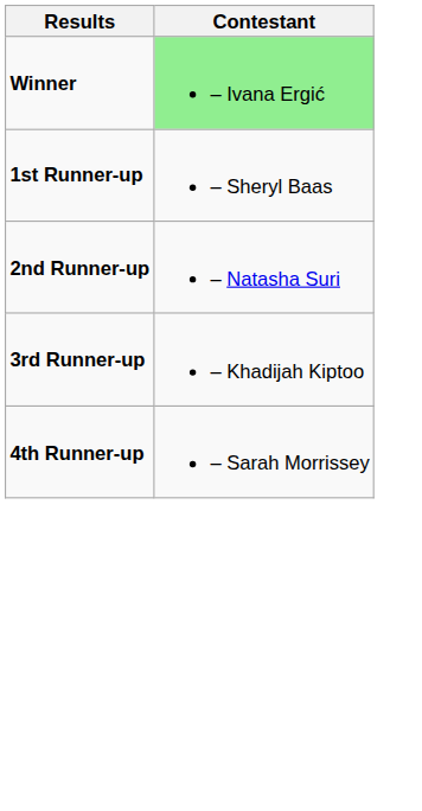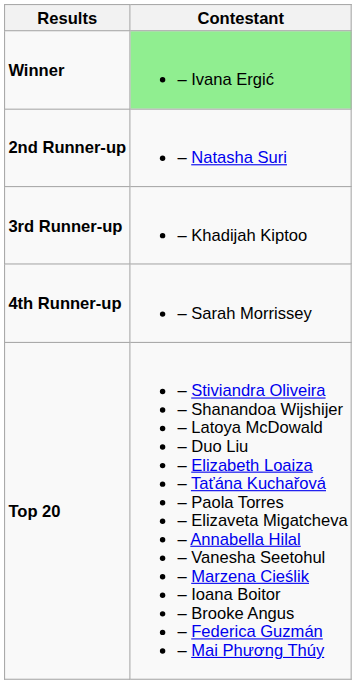- row: 1st Runner-up | – Sheryl Baas
+ row: Top 20 | – Stiviandra Oliveira – Shanandoa Wijshijer – Latoya McDowald – Duo Liu – Elizabeth Loaiza – Taťána Kuchařová – Paola Torres – Elizaveta Migatcheva – Annabella Hilal – Vanesha Seetohul – Marzena Cieślik – Ioana Boitor – Brooke Angus – Federica Guzmán – Mai Phương Thúy
